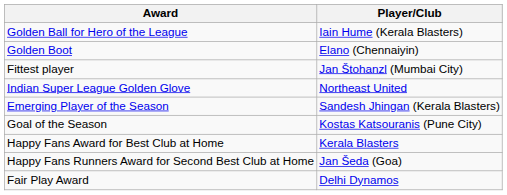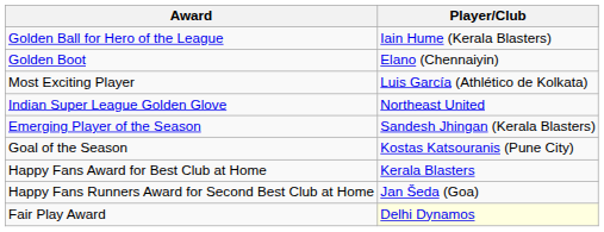+ row: Most Exciting Player | Luis García (Athlético de Kolkata)
- row: Fittest player | Jan Štohanzl (Mumbai City)
Fair Play Award | Player/Club: no background -> lightyellow background
